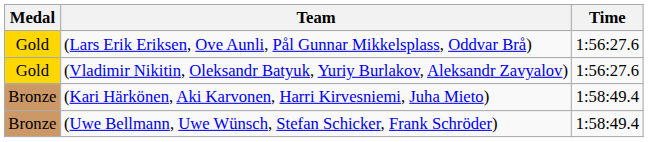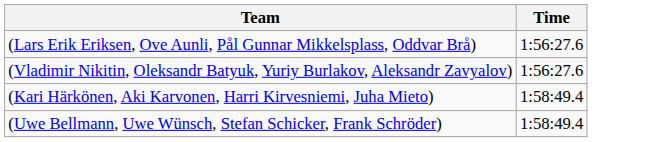- column: Medal | Gold | Gold | Bronze | Bronze
